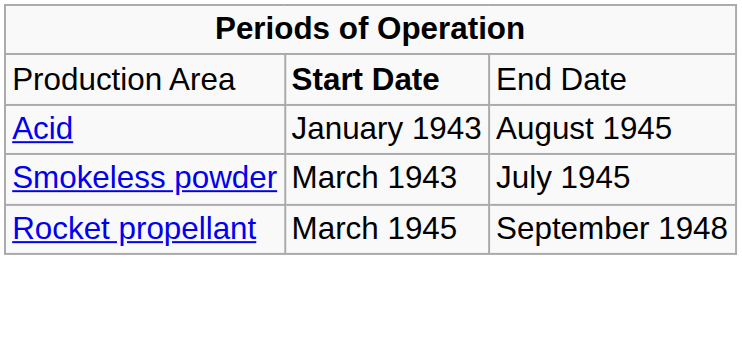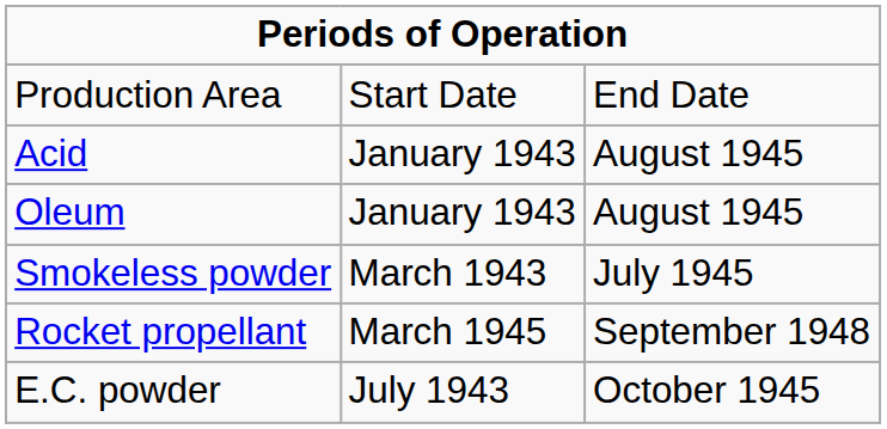Production Area | column 2: bold -> normal
+ row: Oleum | January 1943 | August 1945
+ row: E.C. powder | July 1943 | October 1945
